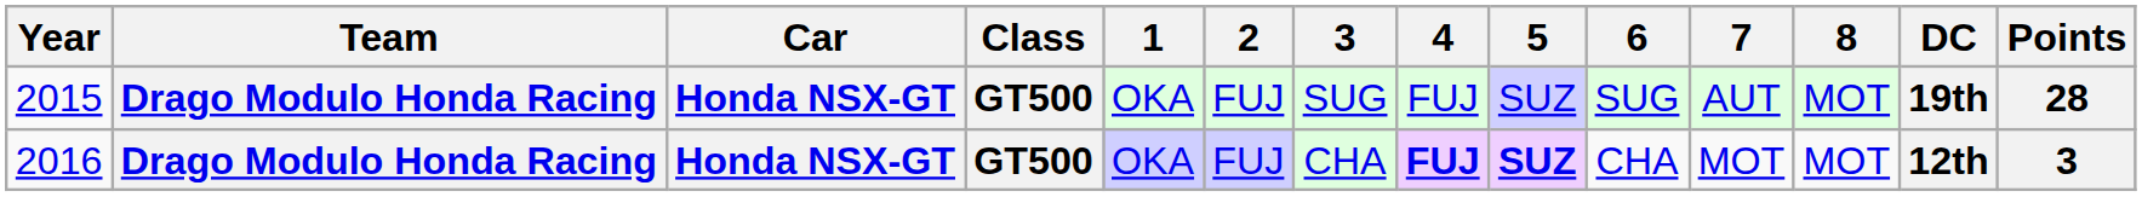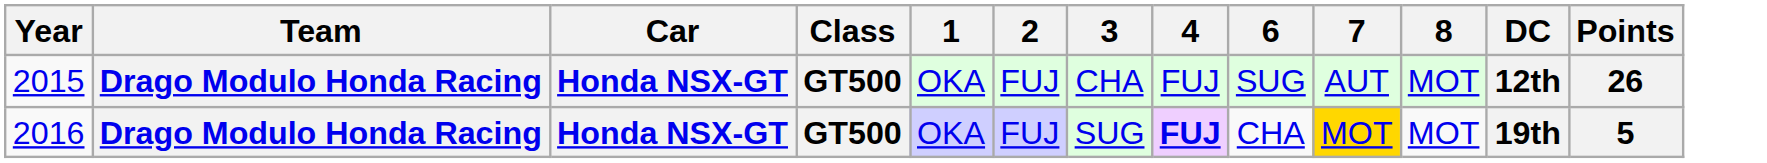- column: 5 | SUZ | SUZ
2015 | 3: SUG -> CHA
2015 | DC: 19th -> 12th
2015 | Points: 28 -> 26
2016 | 3: CHA -> SUG
2016 | 7: no background -> gold background
2016 | DC: 12th -> 19th
2016 | Points: 3 -> 5
